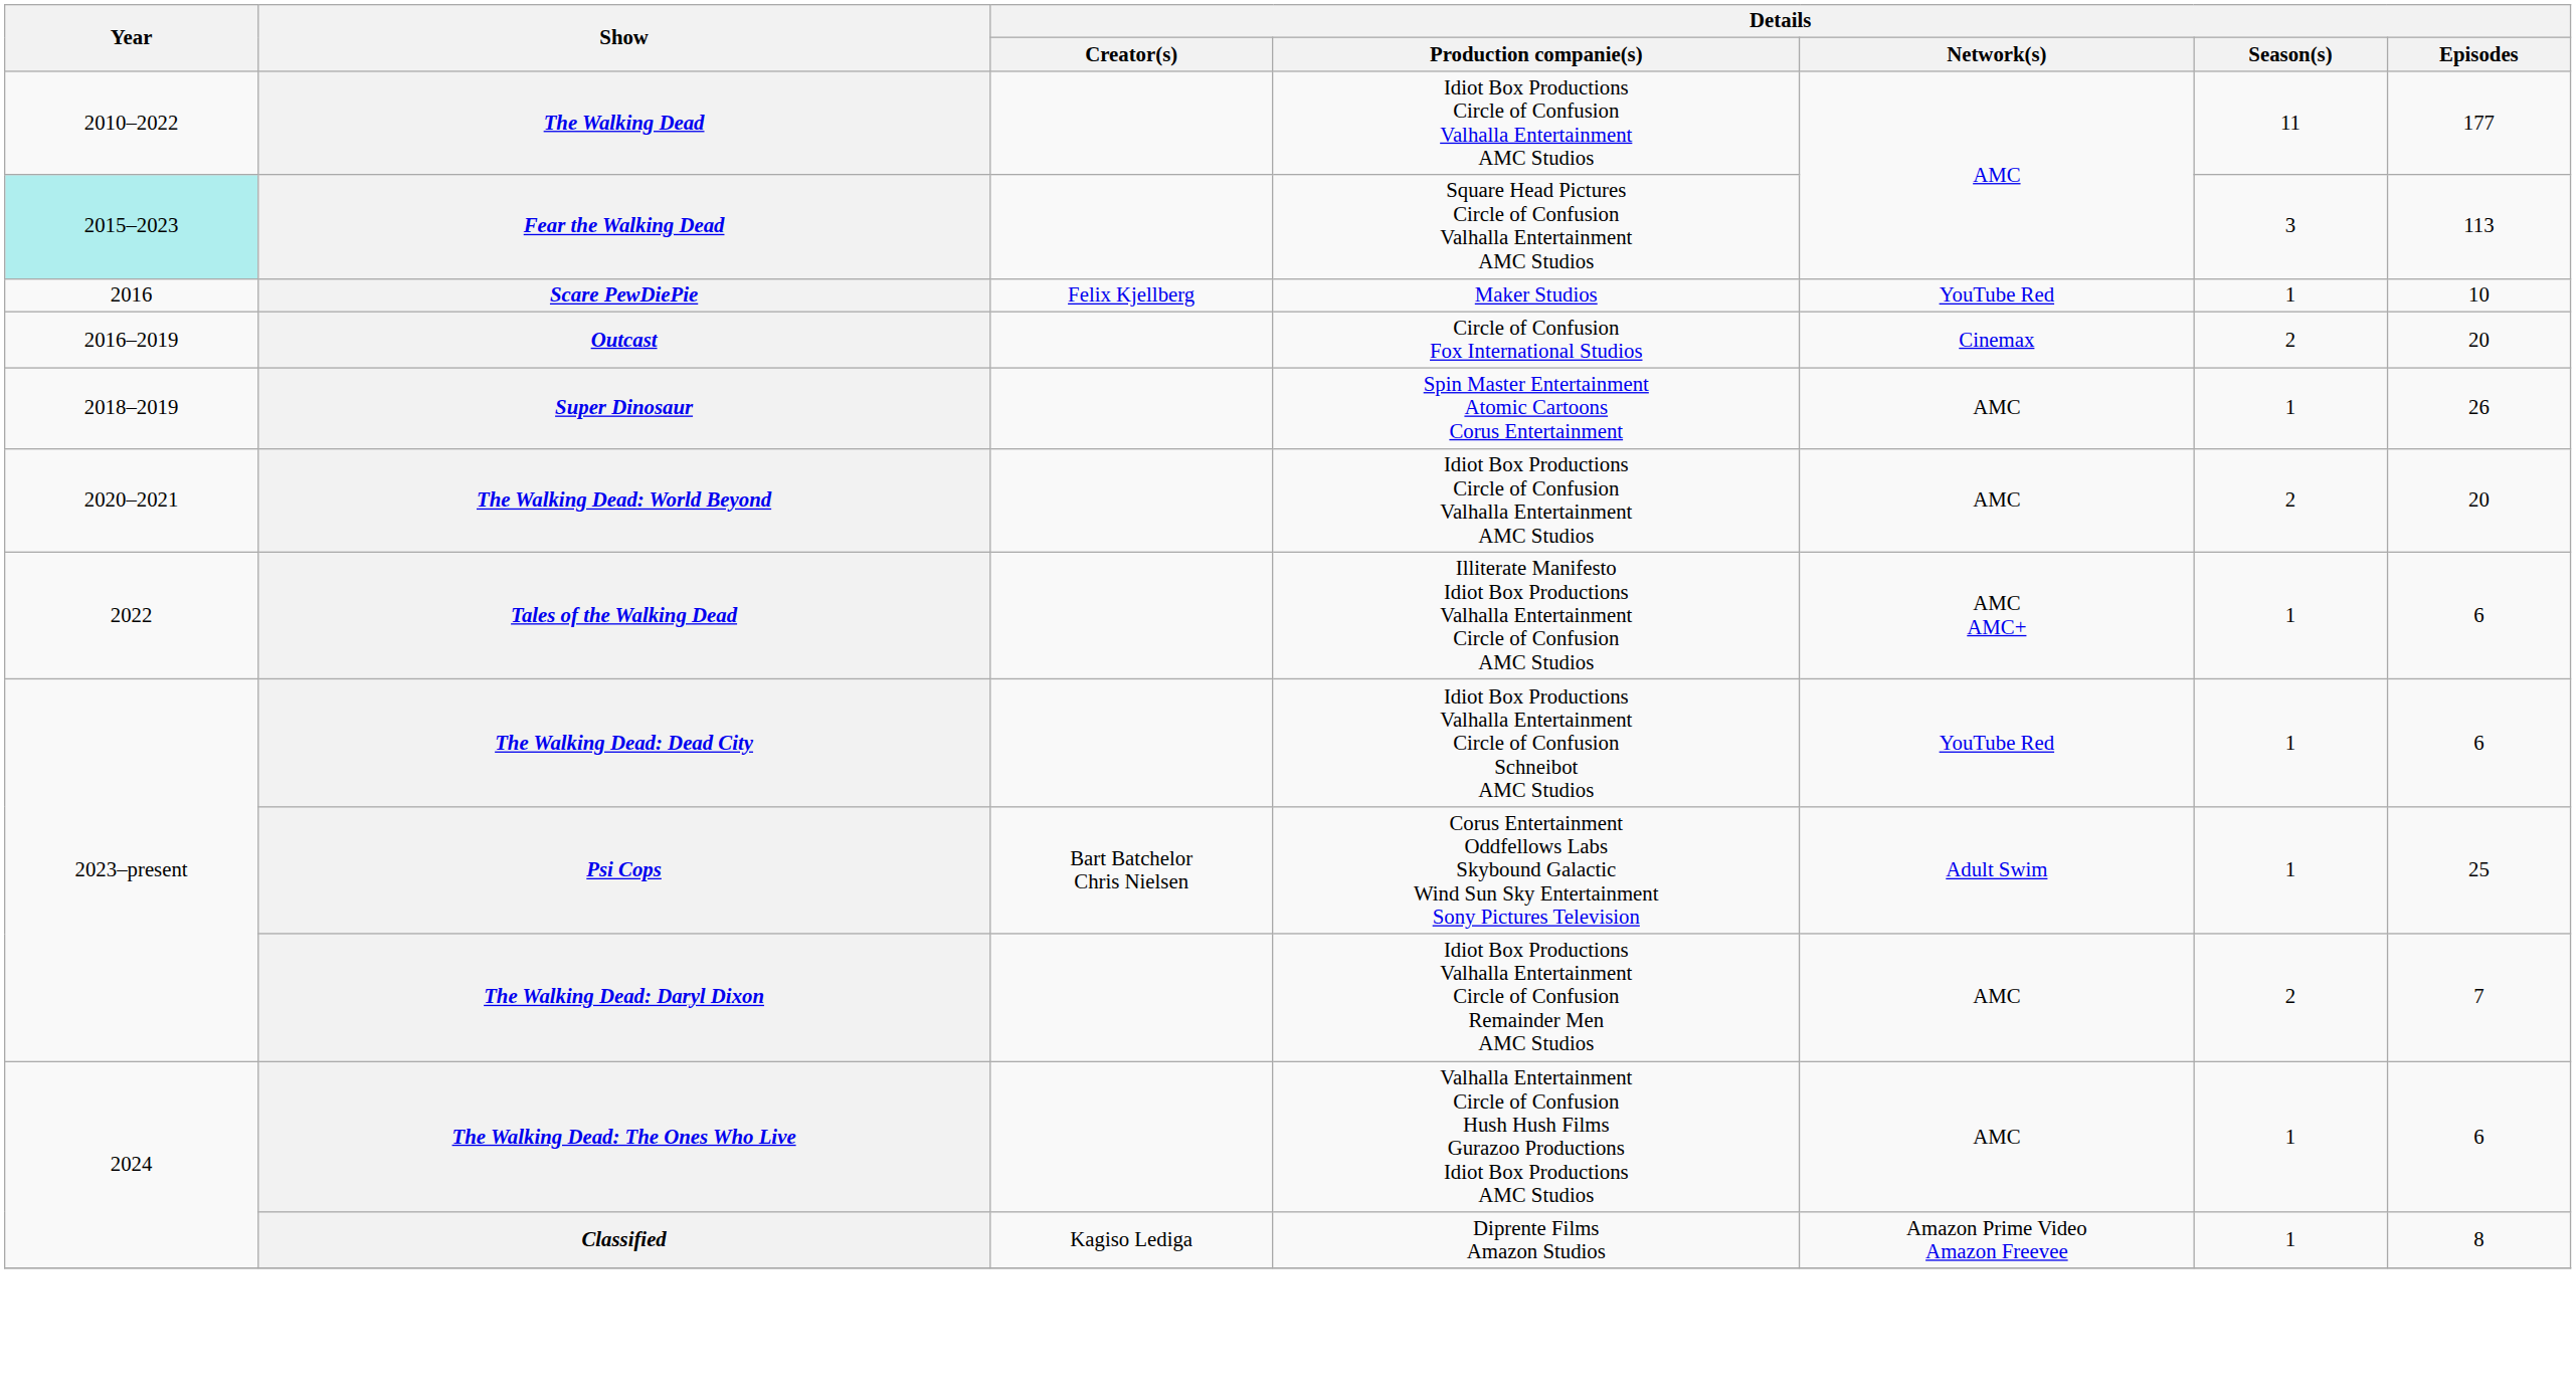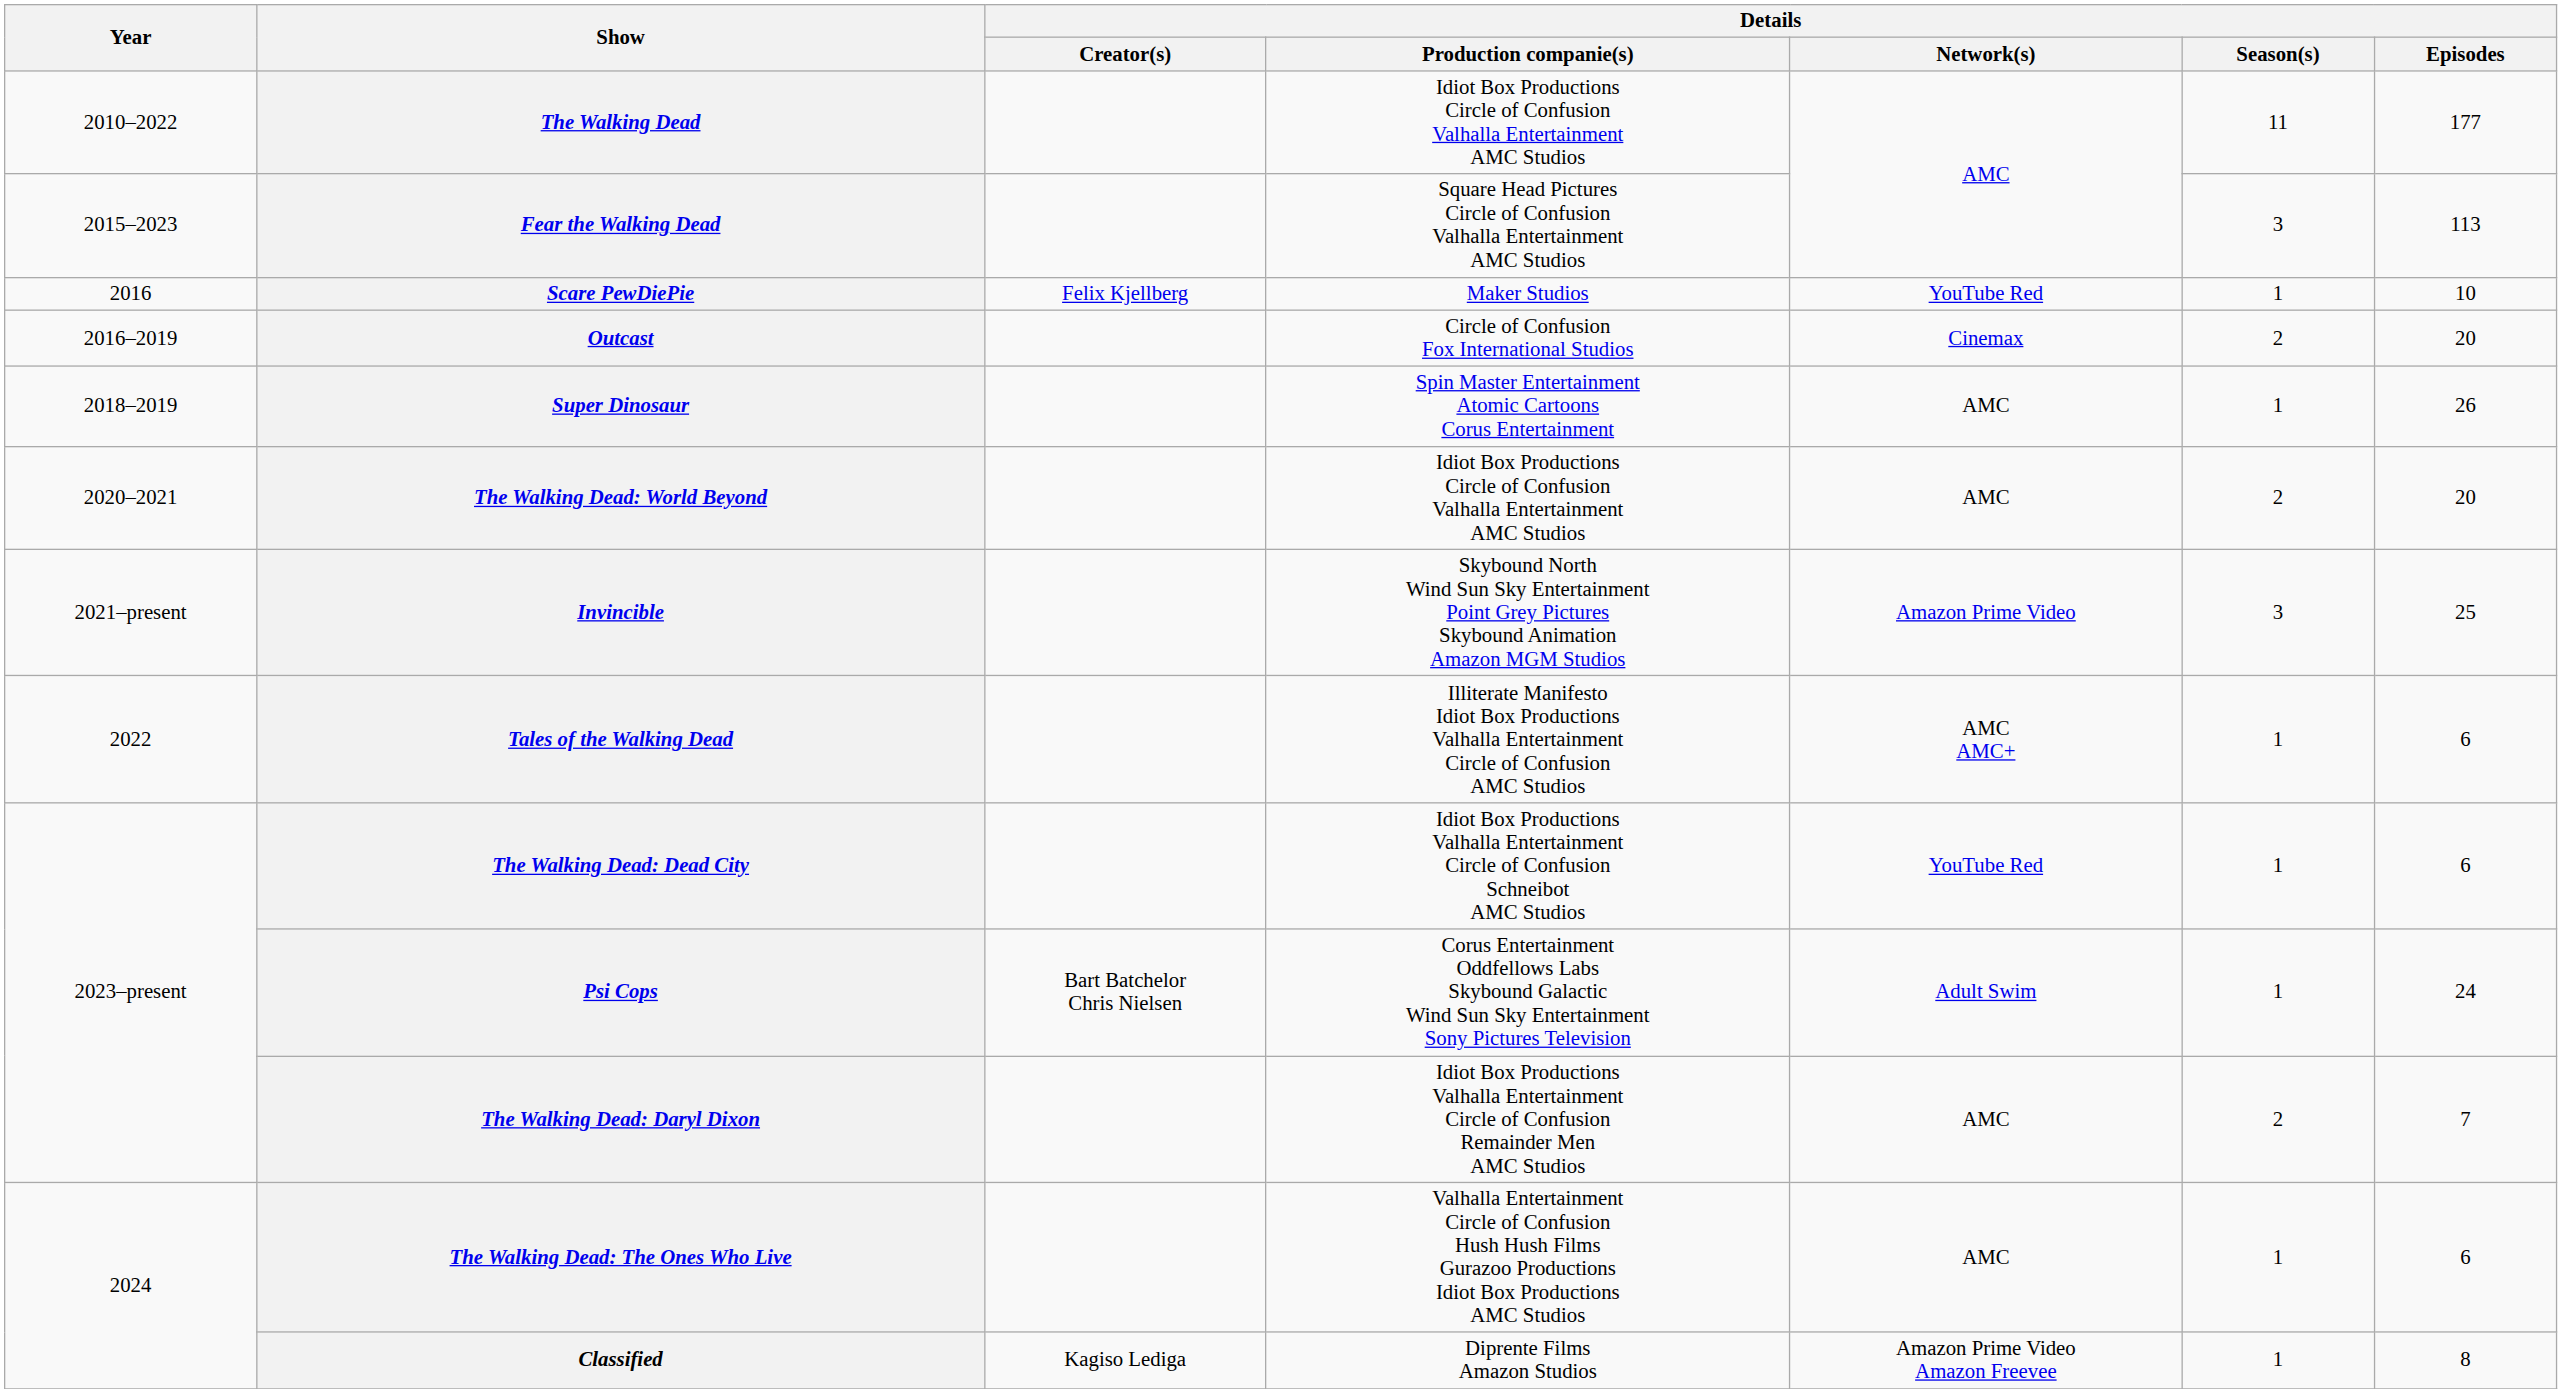Fear the Walking Dead | Year: paleturquoise background -> no background
+ row: 2021–present | Invincible | Skybound North Wind Sun Sky Entertainment Point Grey Pictures Skybound Animation Amazon MGM Studios | Amazon Prime Video | 3 | 25
Psi Cops | Details / Episodes: 25 -> 24
